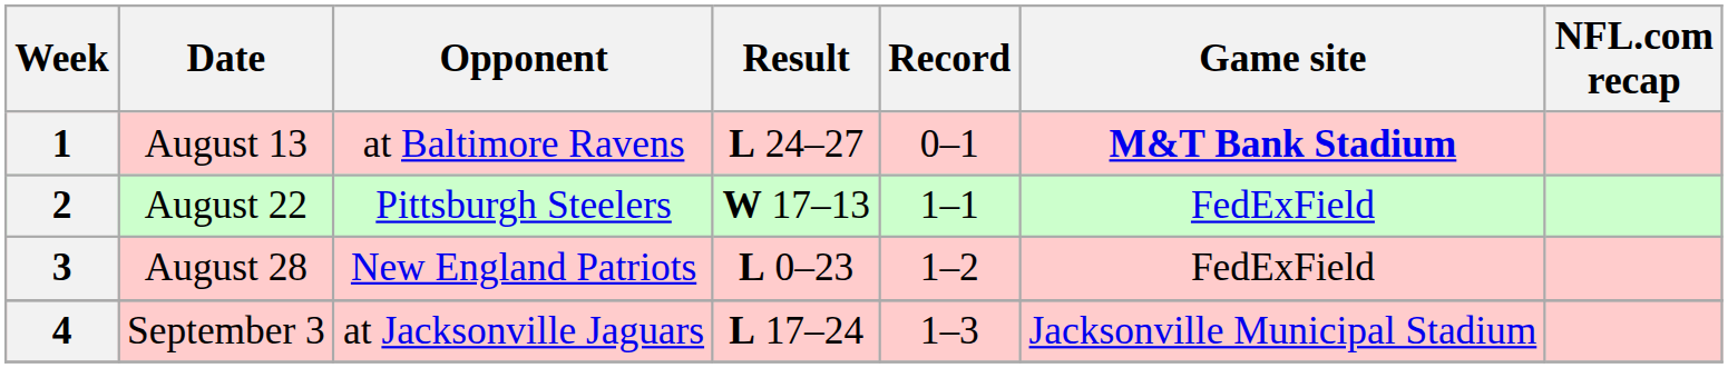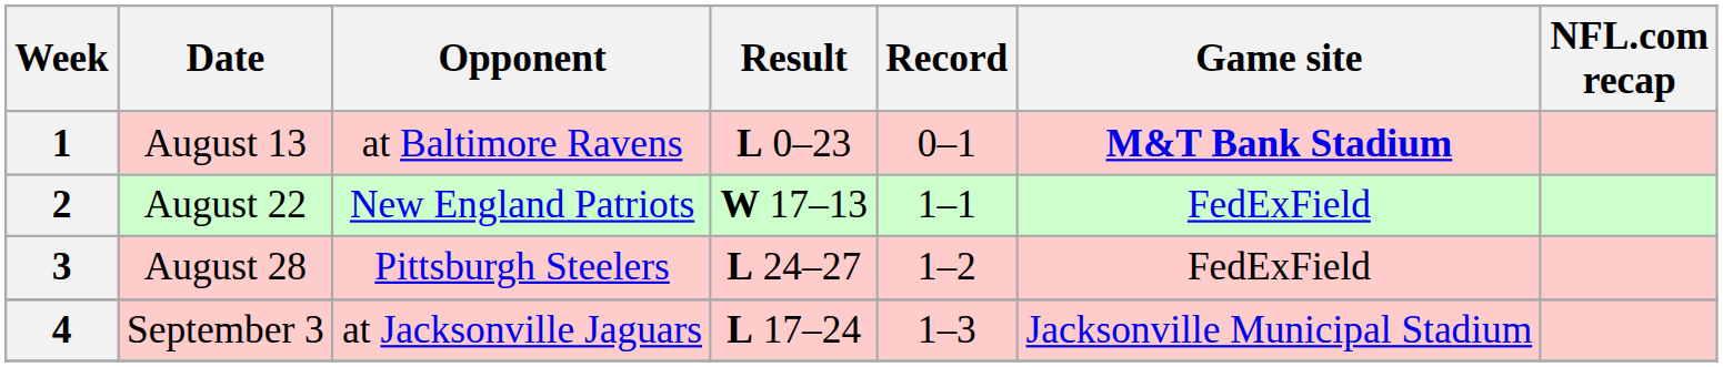1 | Result: L 24–27 -> L 0–23
2 | Opponent: Pittsburgh Steelers -> New England Patriots
3 | Opponent: New England Patriots -> Pittsburgh Steelers
3 | Result: L 0–23 -> L 24–27
